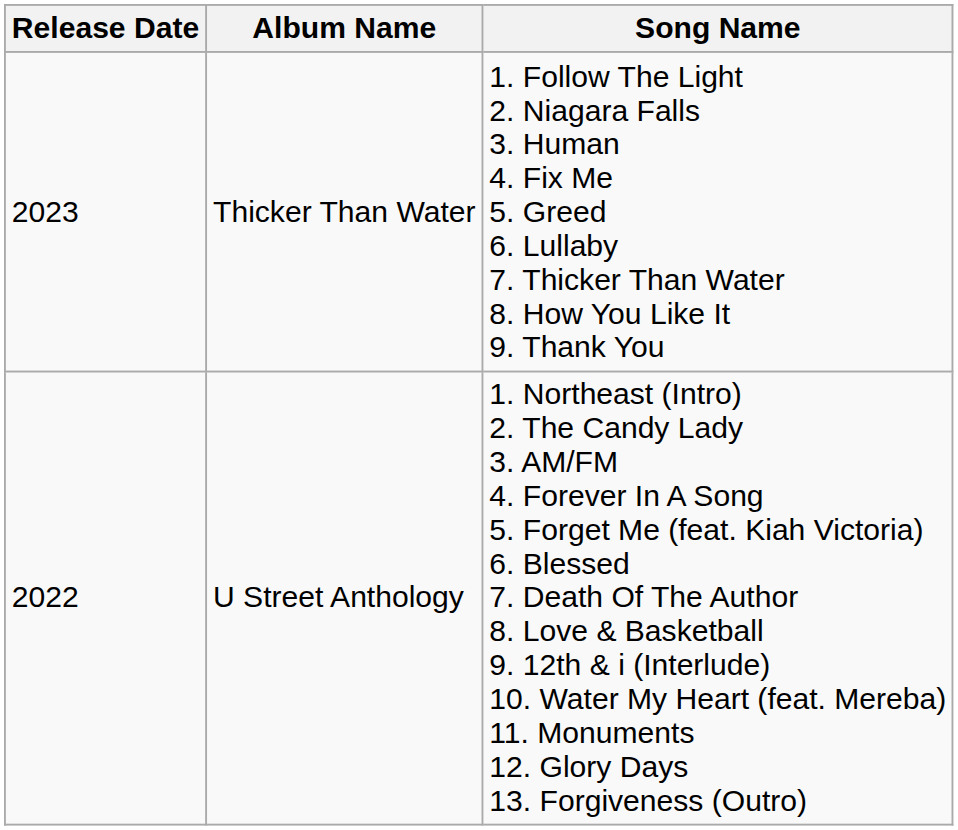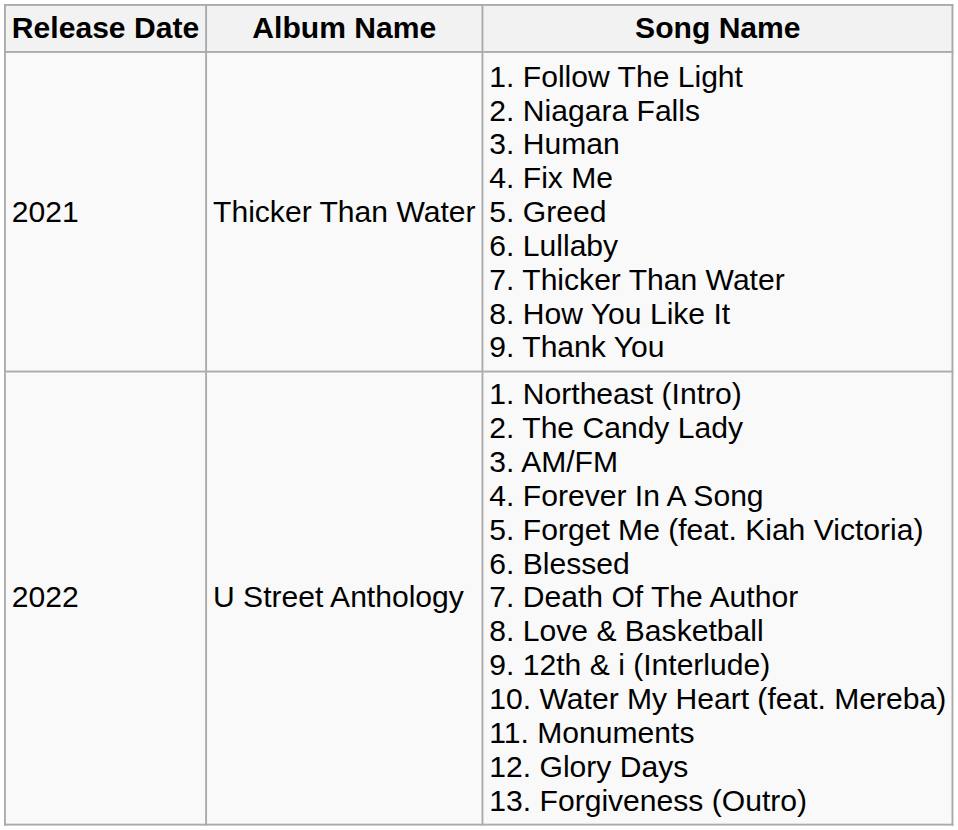Thicker Than Water | Release Date: 2023 -> 2021
